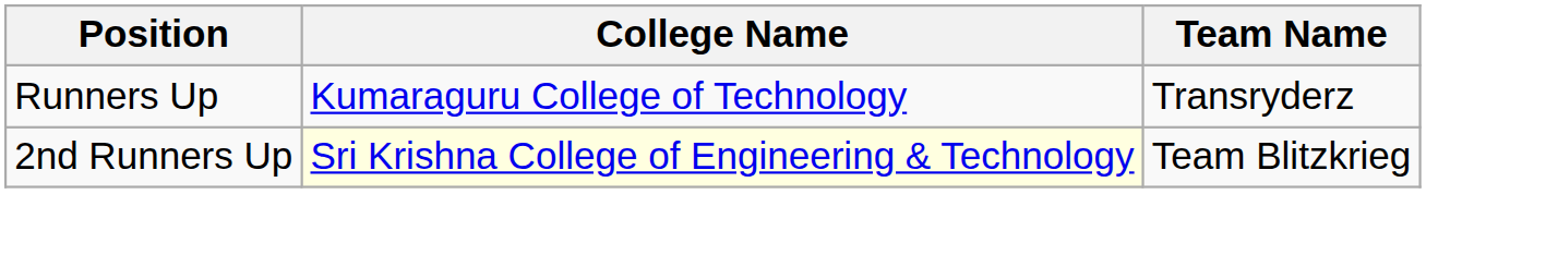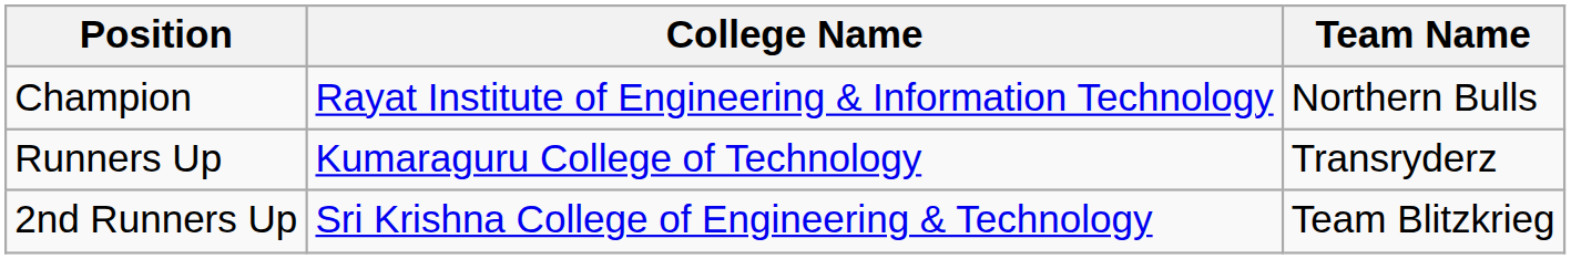+ row: Champion | Rayat Institute of Engineering & Information Technology | Northern Bulls
2nd Runners Up | College Name: lightyellow background -> no background
